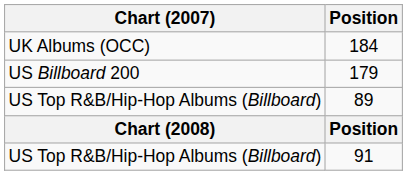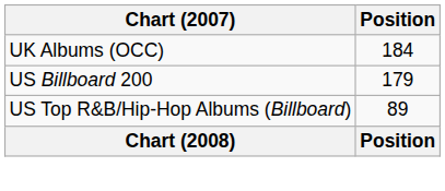- row: US Top R&B/Hip-Hop Albums (Billboard) | 91
